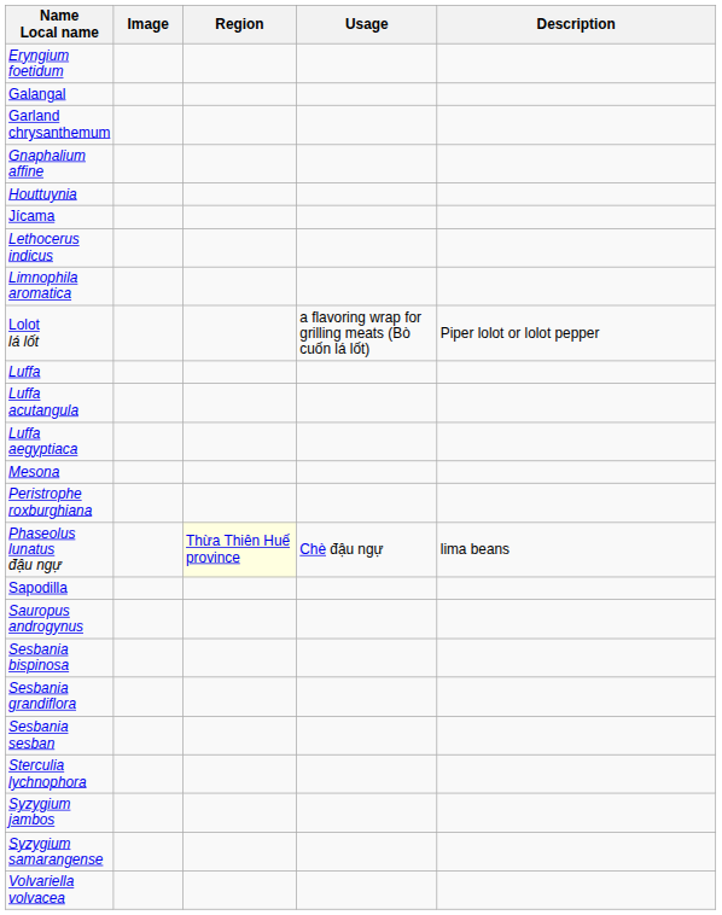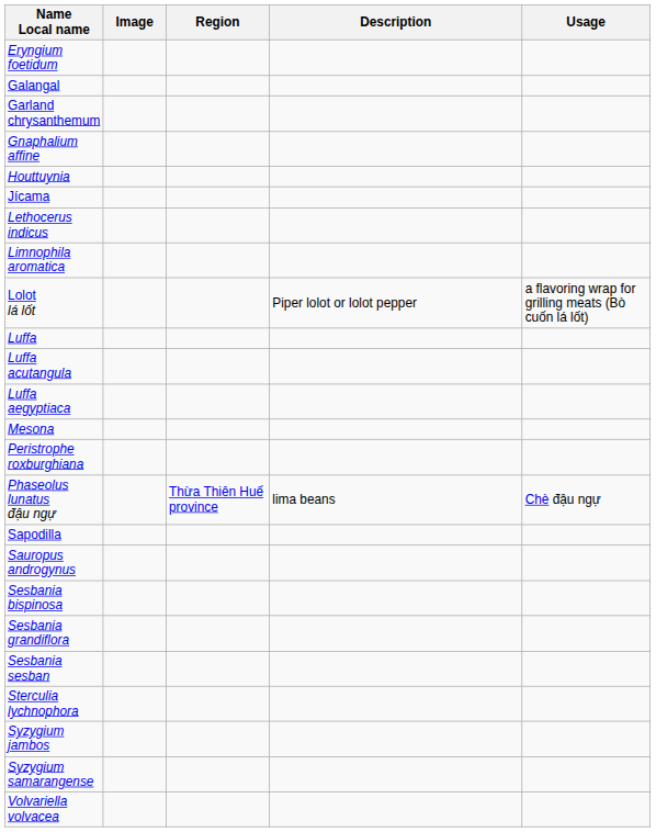columns swapped: Usage <-> Description
Phaseolus lunatus đậu ngự | Region: lightyellow background -> no background
